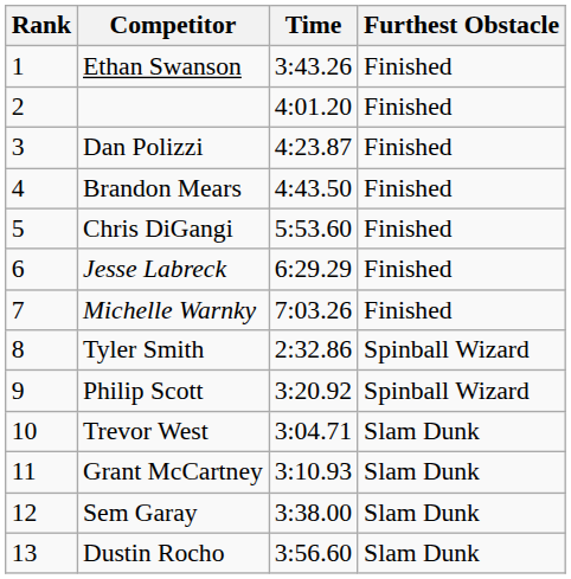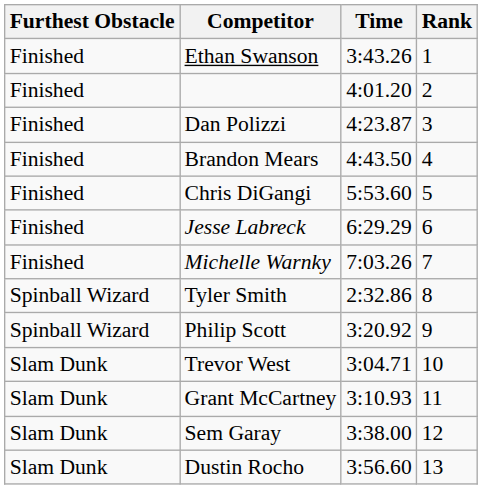columns swapped: Rank <-> Furthest Obstacle
